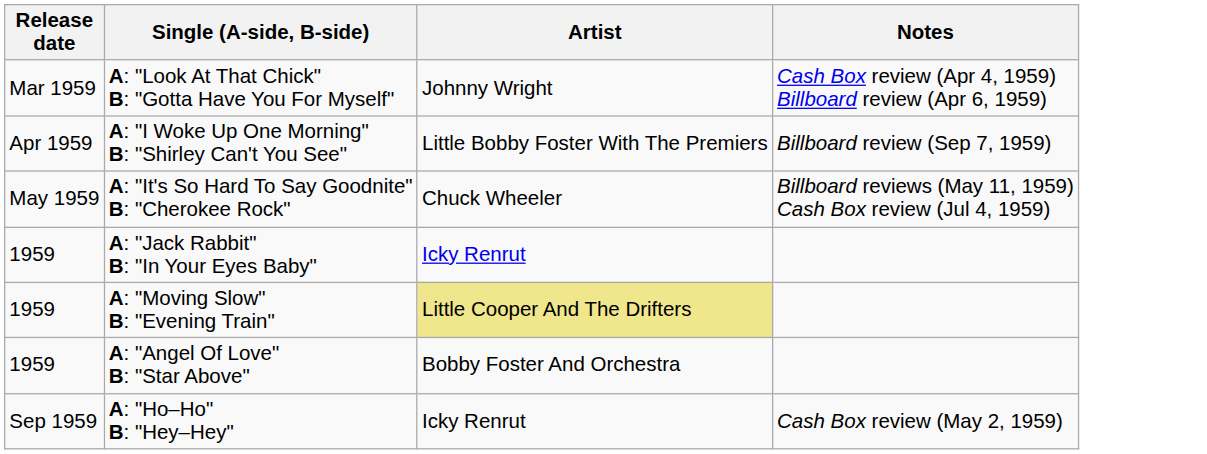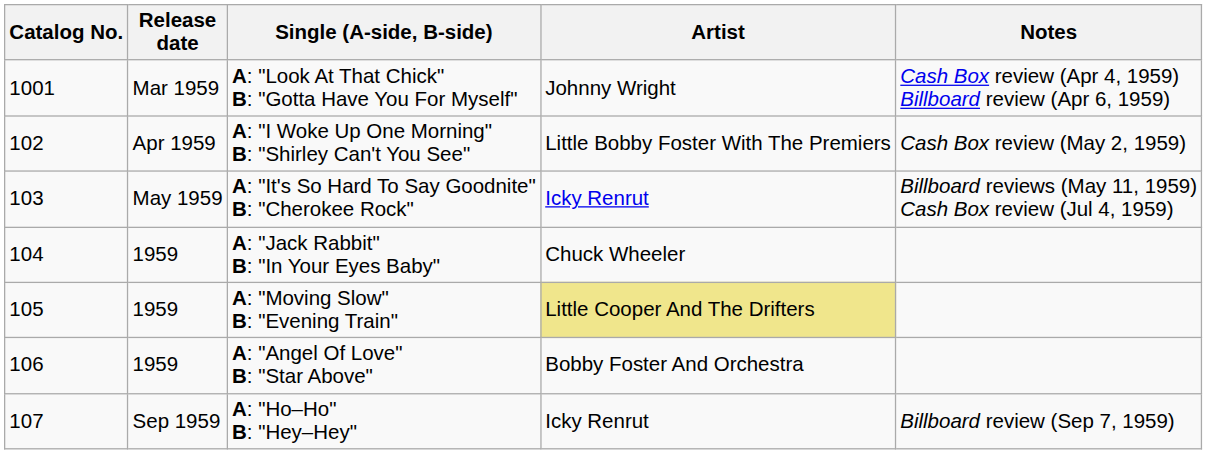+ column: Catalog No. | 1001 | 102 | 103 | 104 | 105 | 106 | 107
A: "I Woke Up One Morning" B: "Shirley Can't You See" | Notes: Billboard review (Sep 7, 1959) -> Cash Box review (May 2, 1959)
A: "It's So Hard To Say Goodnite" B: "Cherokee Rock" | Artist: Chuck Wheeler -> Icky Renrut
A: "Jack Rabbit" B: "In Your Eyes Baby" | Artist: Icky Renrut -> Chuck Wheeler
A: "Ho–Ho" B: "Hey–Hey" | Notes: Cash Box review (May 2, 1959) -> Billboard review (Sep 7, 1959)
